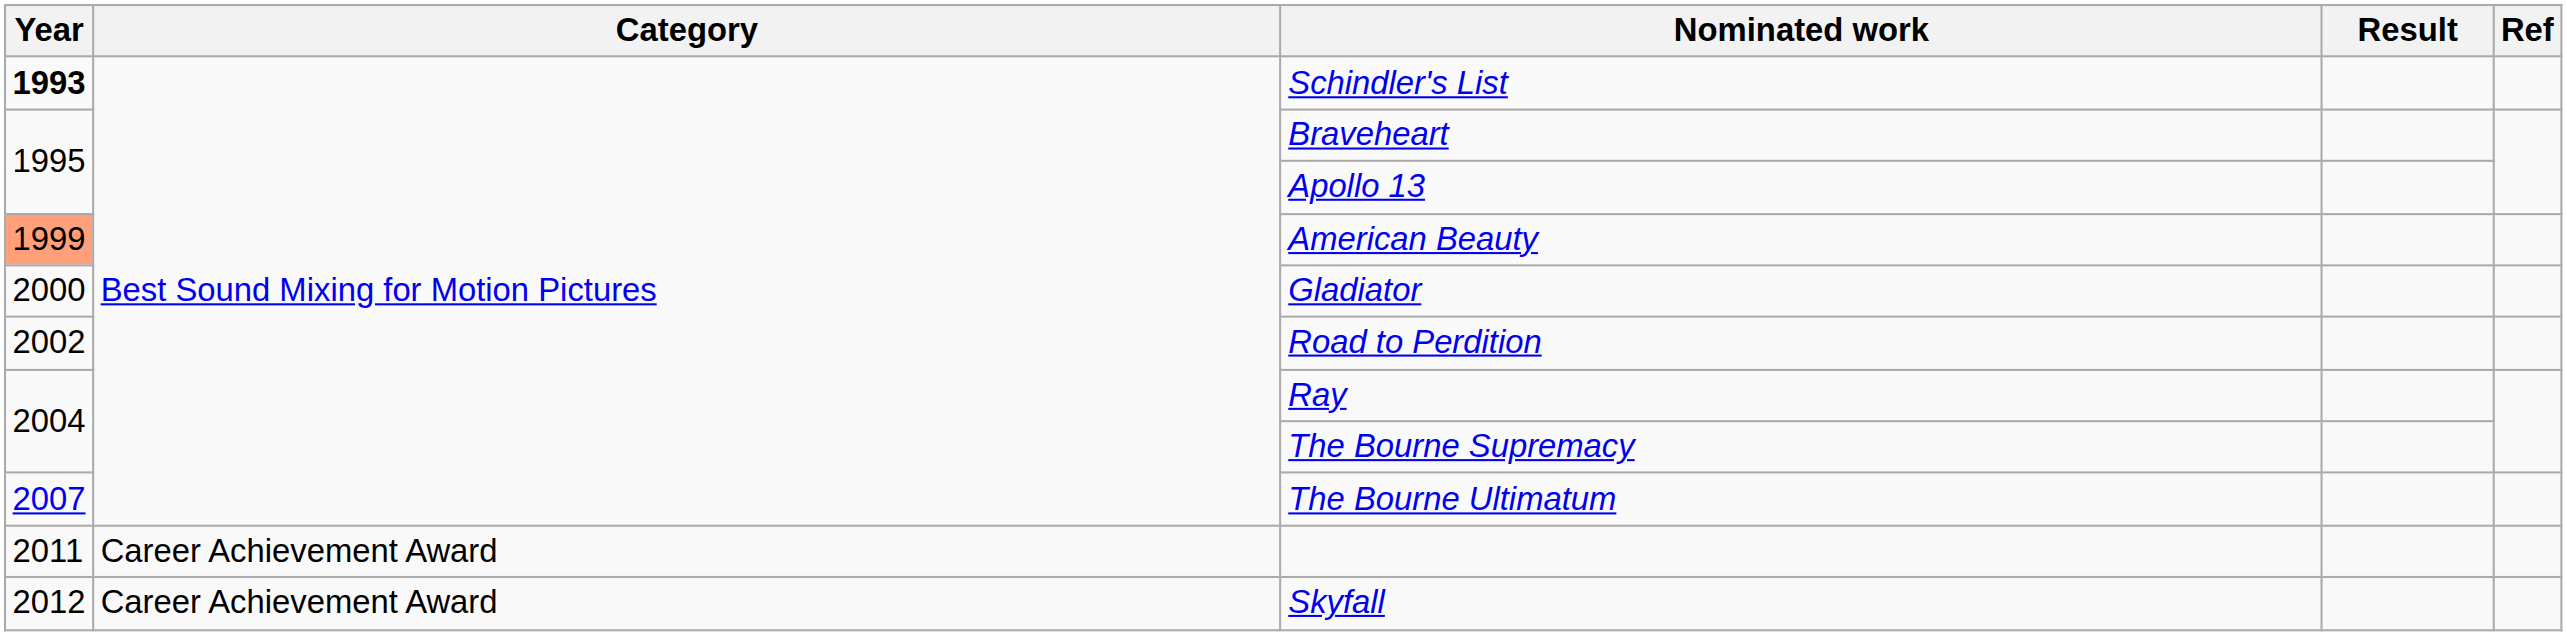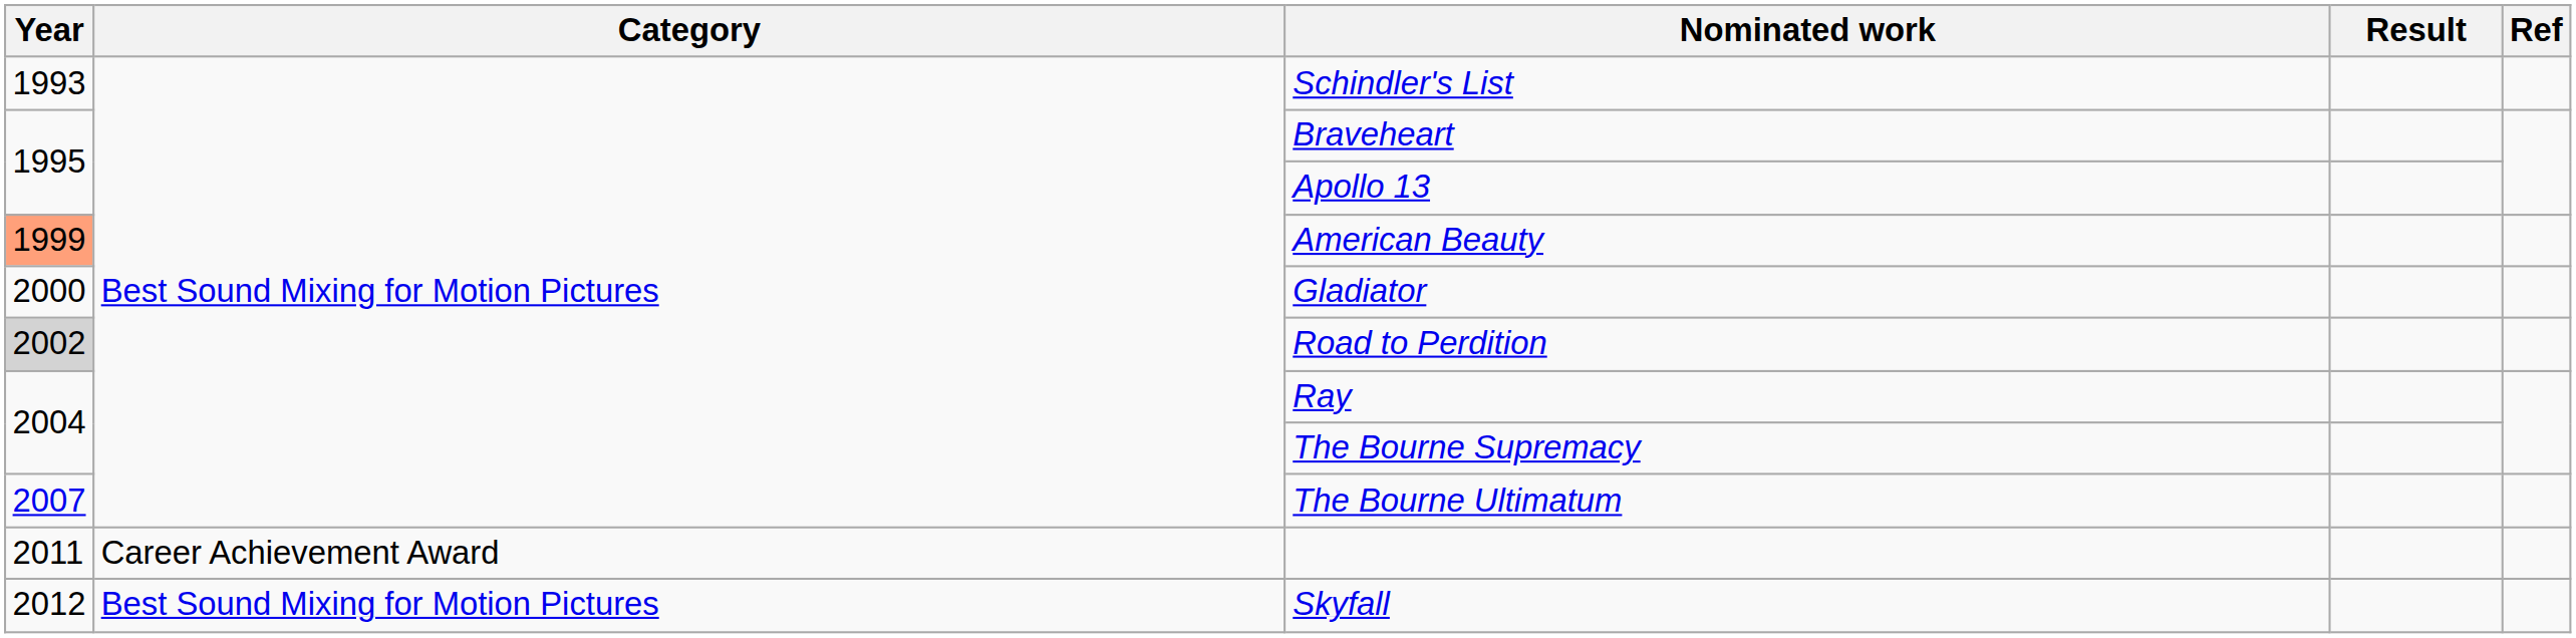Schindler's List | Year: bold -> normal
Road to Perdition | Year: no background -> lightgrey background
Skyfall | Category: Career Achievement Award -> Best Sound Mixing for Motion Pictures
